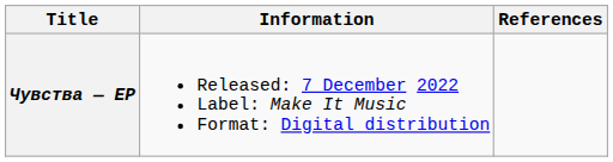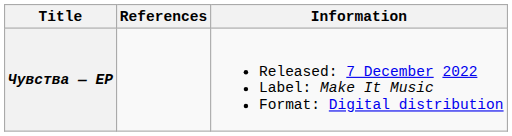columns swapped: Information <-> References
